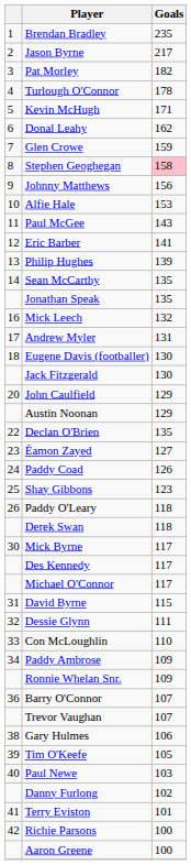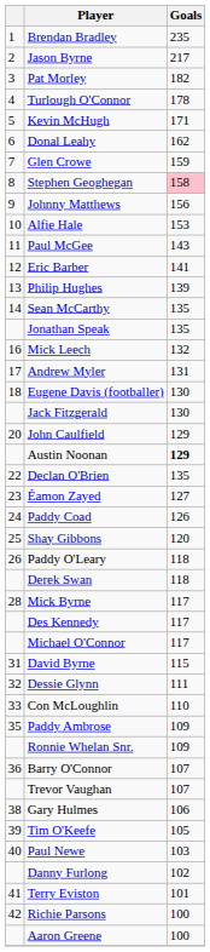Austin Noonan | Goals: normal -> bold
Shay Gibbons | Goals: 123 -> 120
Mick Byrne | column 1: 30 -> 28
Paddy Ambrose | column 1: 34 -> 35
